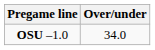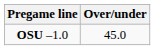OSU –1.0 | Over/under: 34.0 -> 45.0
